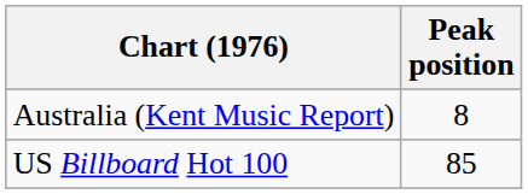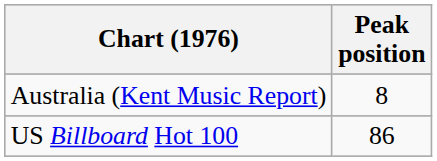US Billboard Hot 100 | Peak position: 85 -> 86
